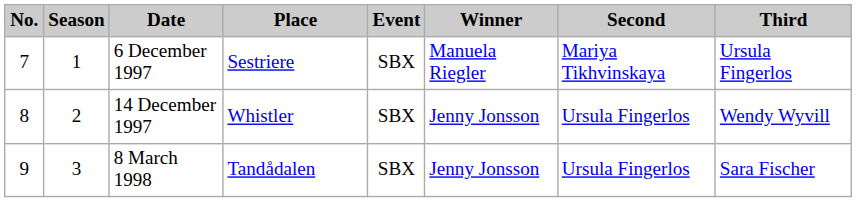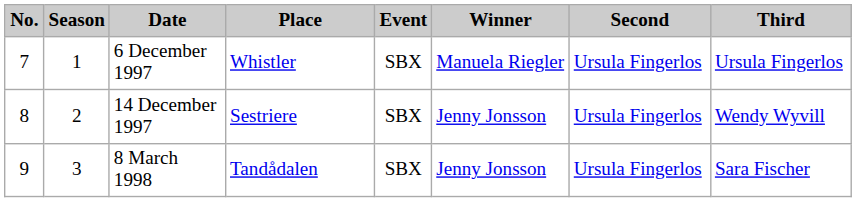6 December 1997 | Place: Sestriere -> Whistler
6 December 1997 | Second: Mariya Tikhvinskaya -> Ursula Fingerlos
14 December 1997 | Place: Whistler -> Sestriere
